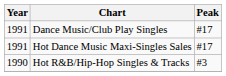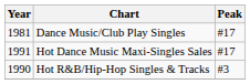Dance Music/Club Play Singles | Year: 1991 -> 1981
